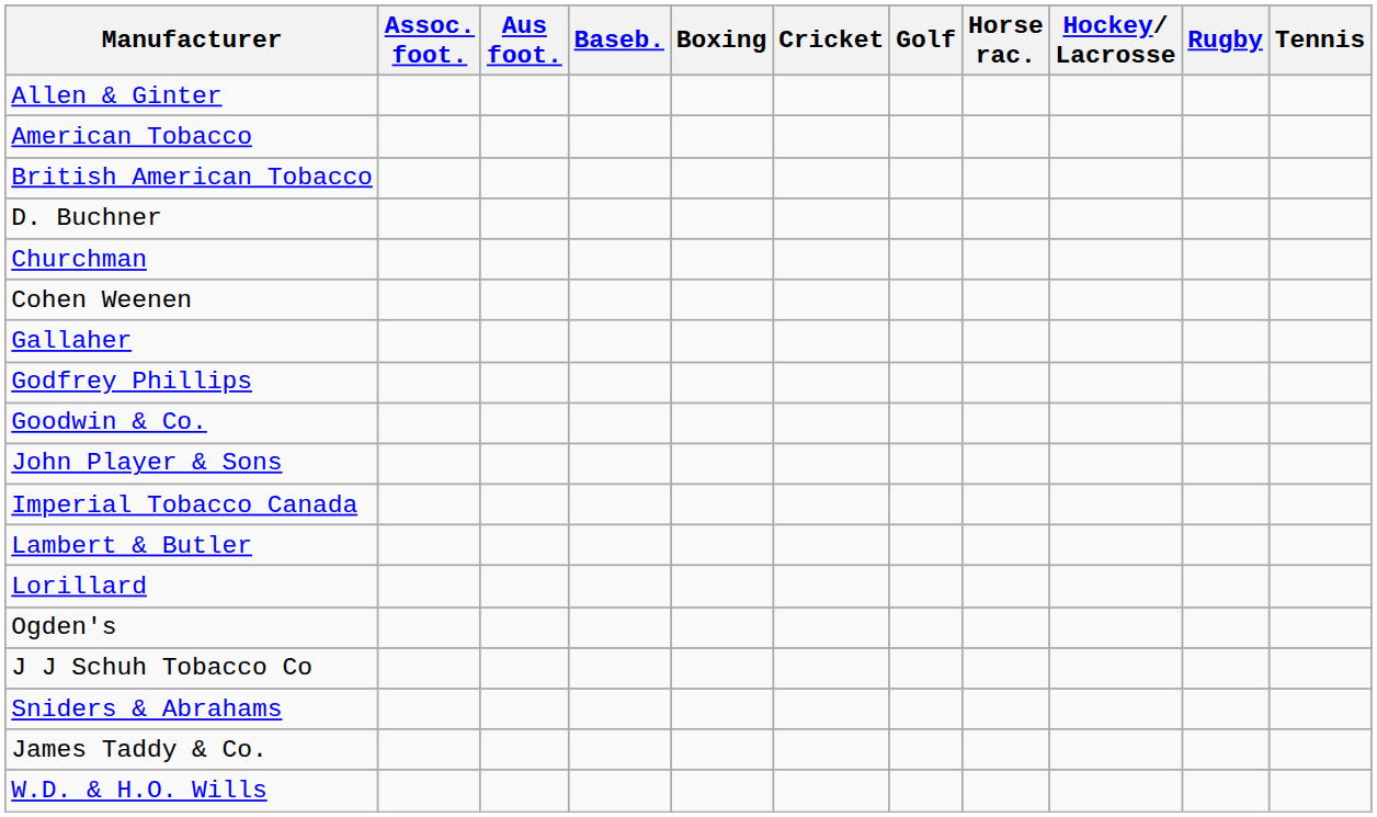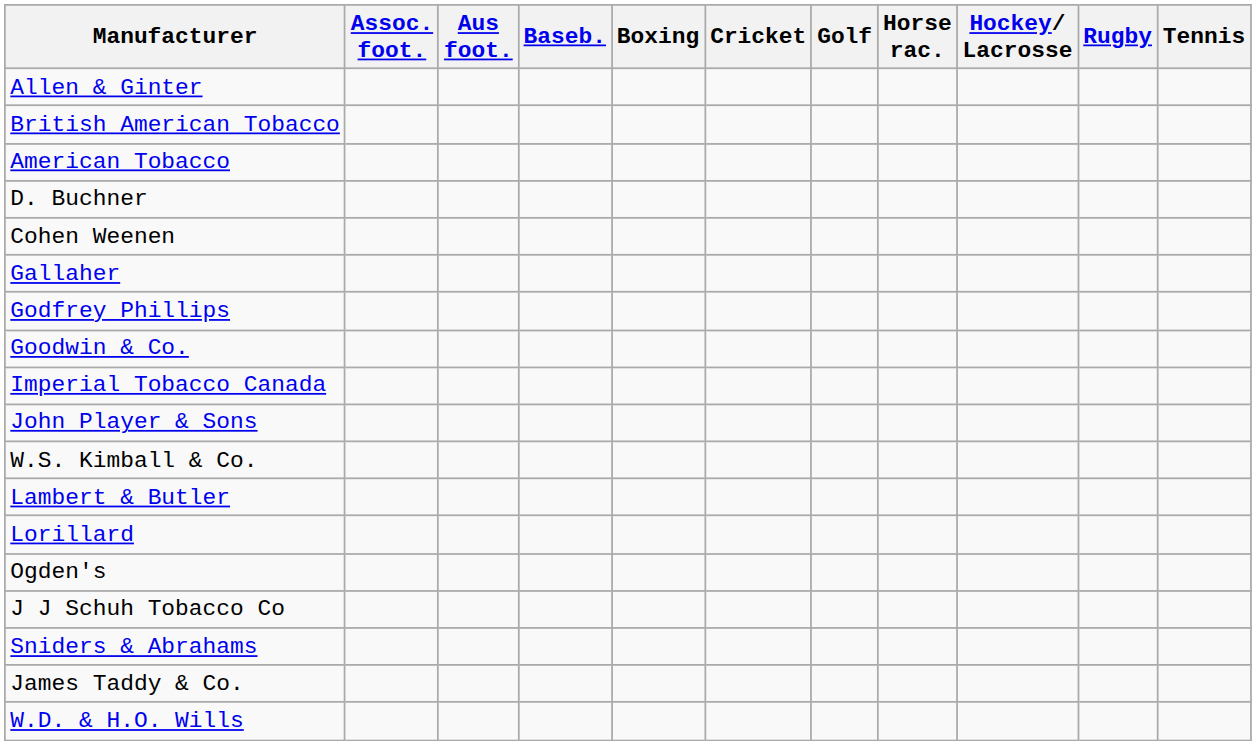rows swapped: American Tobacco <-> British American Tobacco
- row: Churchman
rows swapped: Imperial Tobacco Canada <-> John Player & Sons
+ row: W.S. Kimball & Co.
